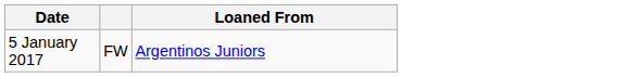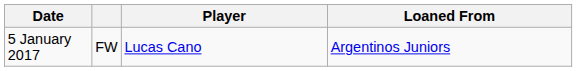+ column: Player | Lucas Cano
